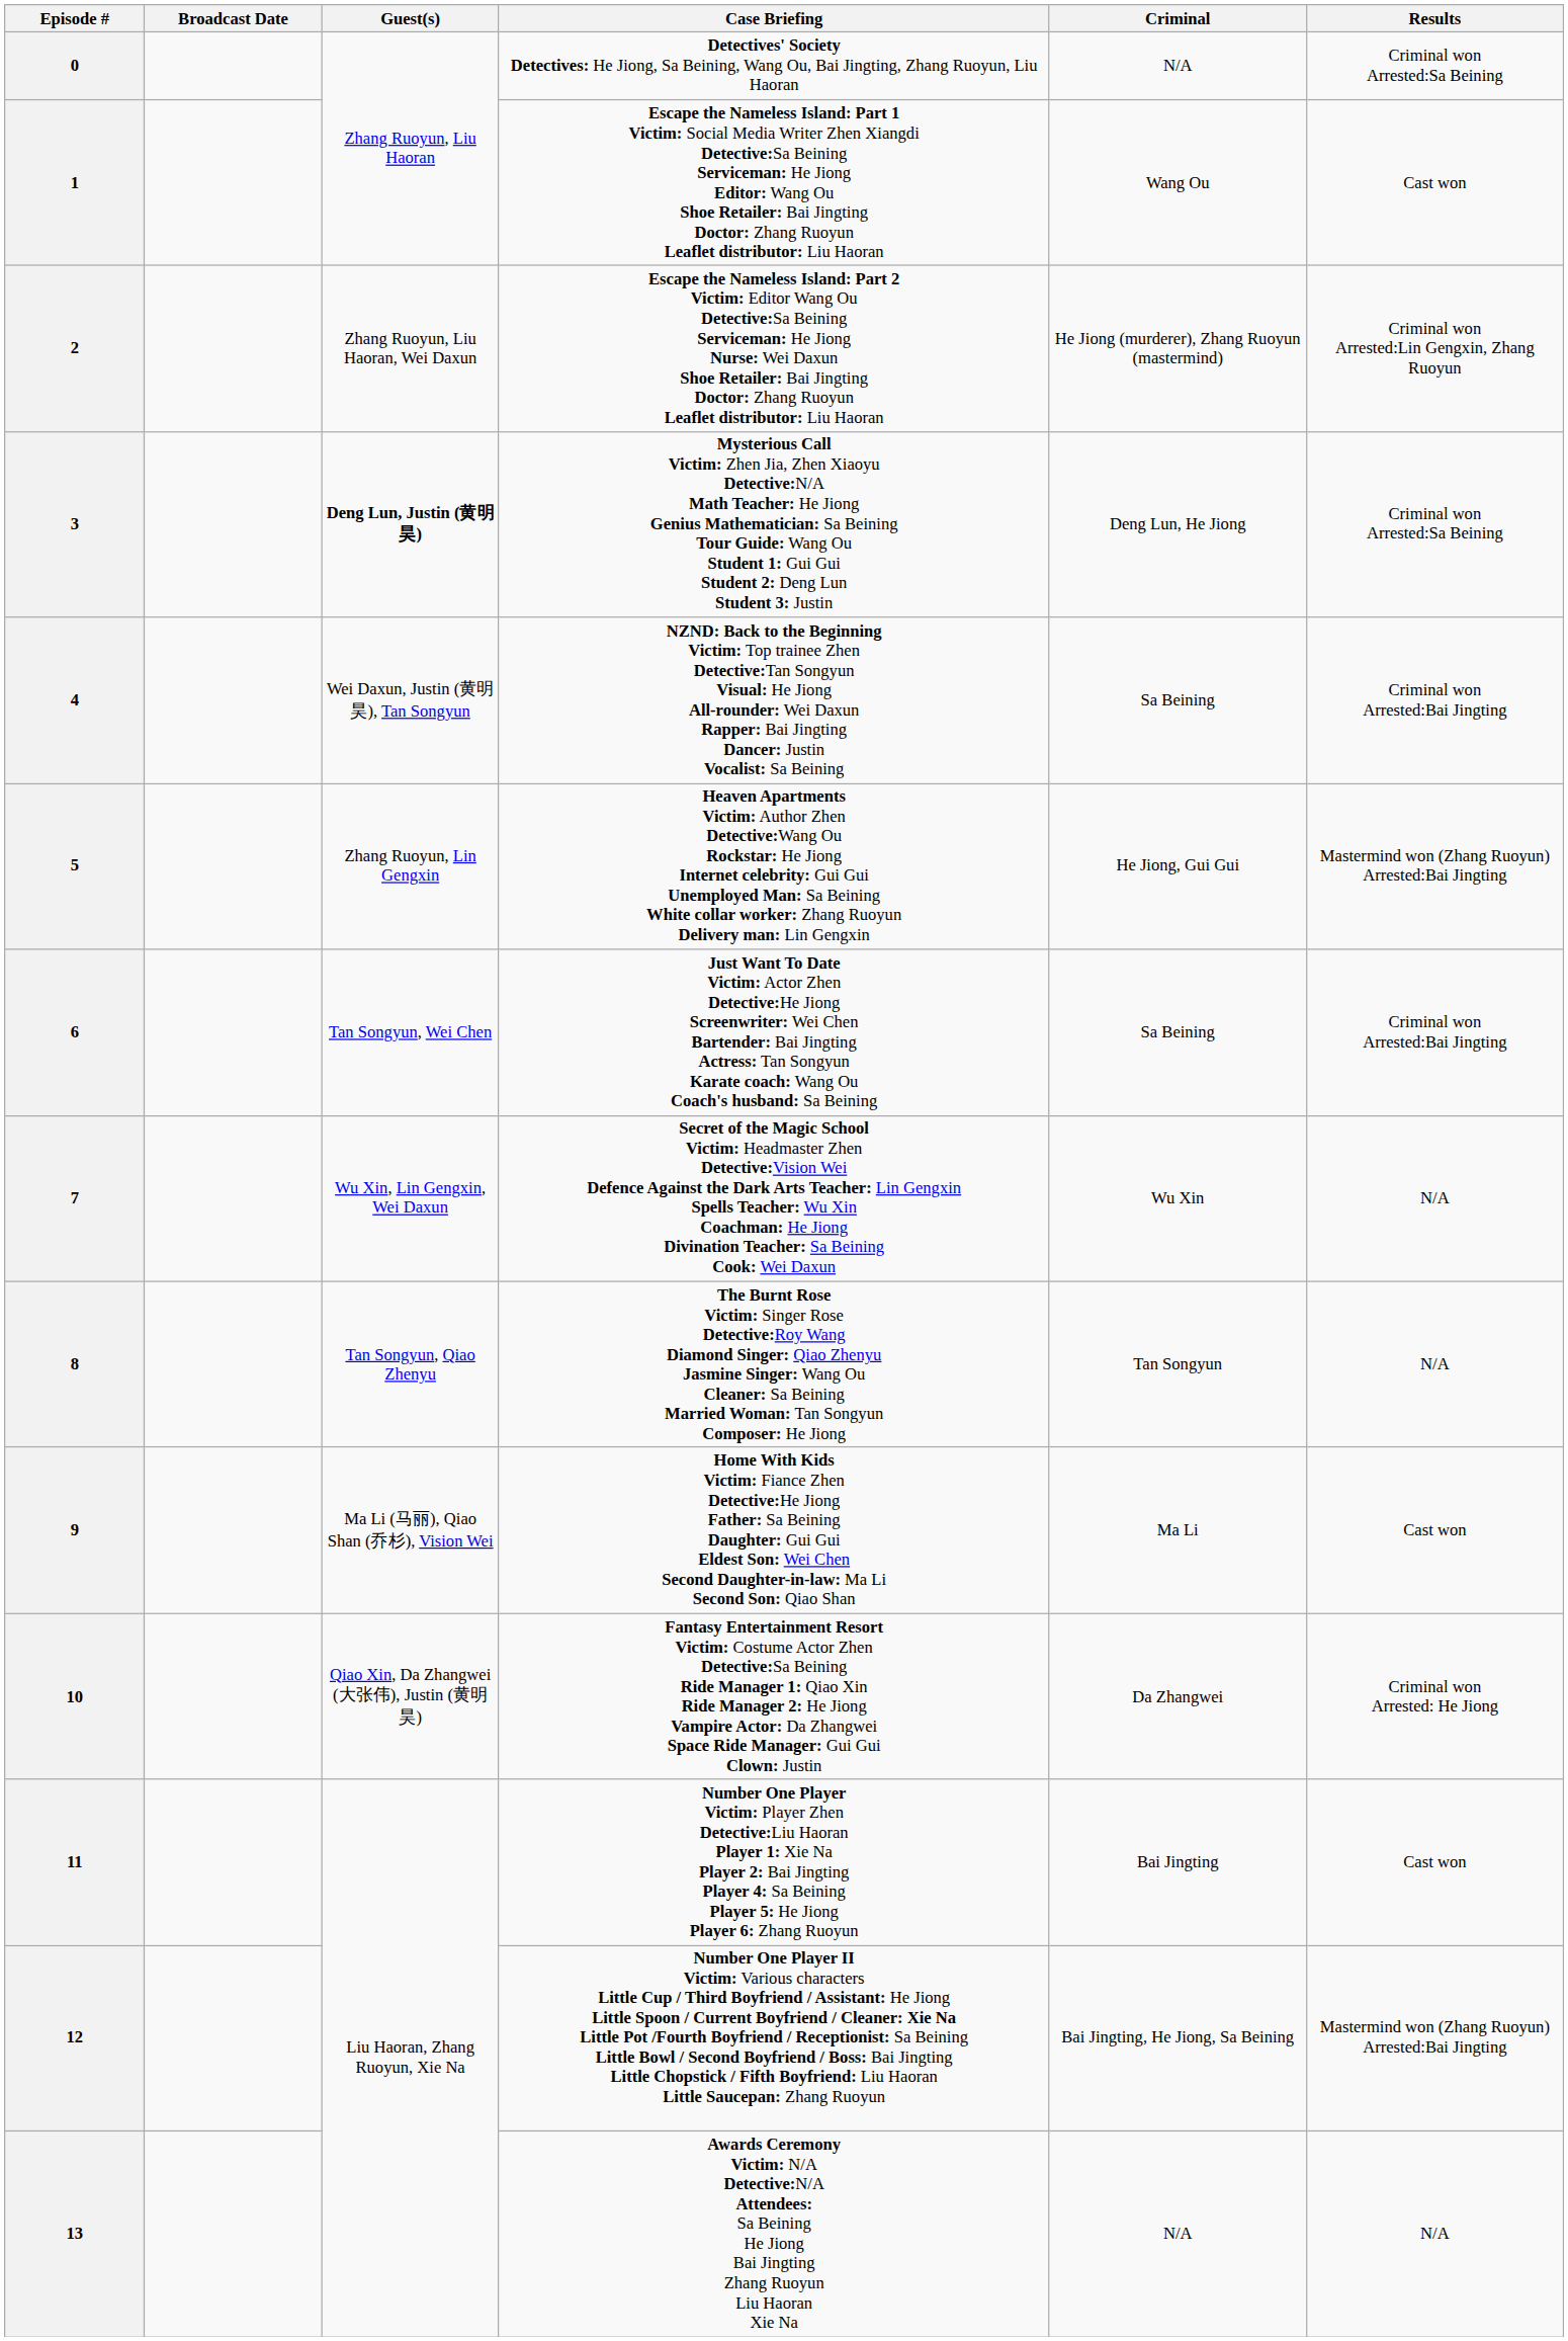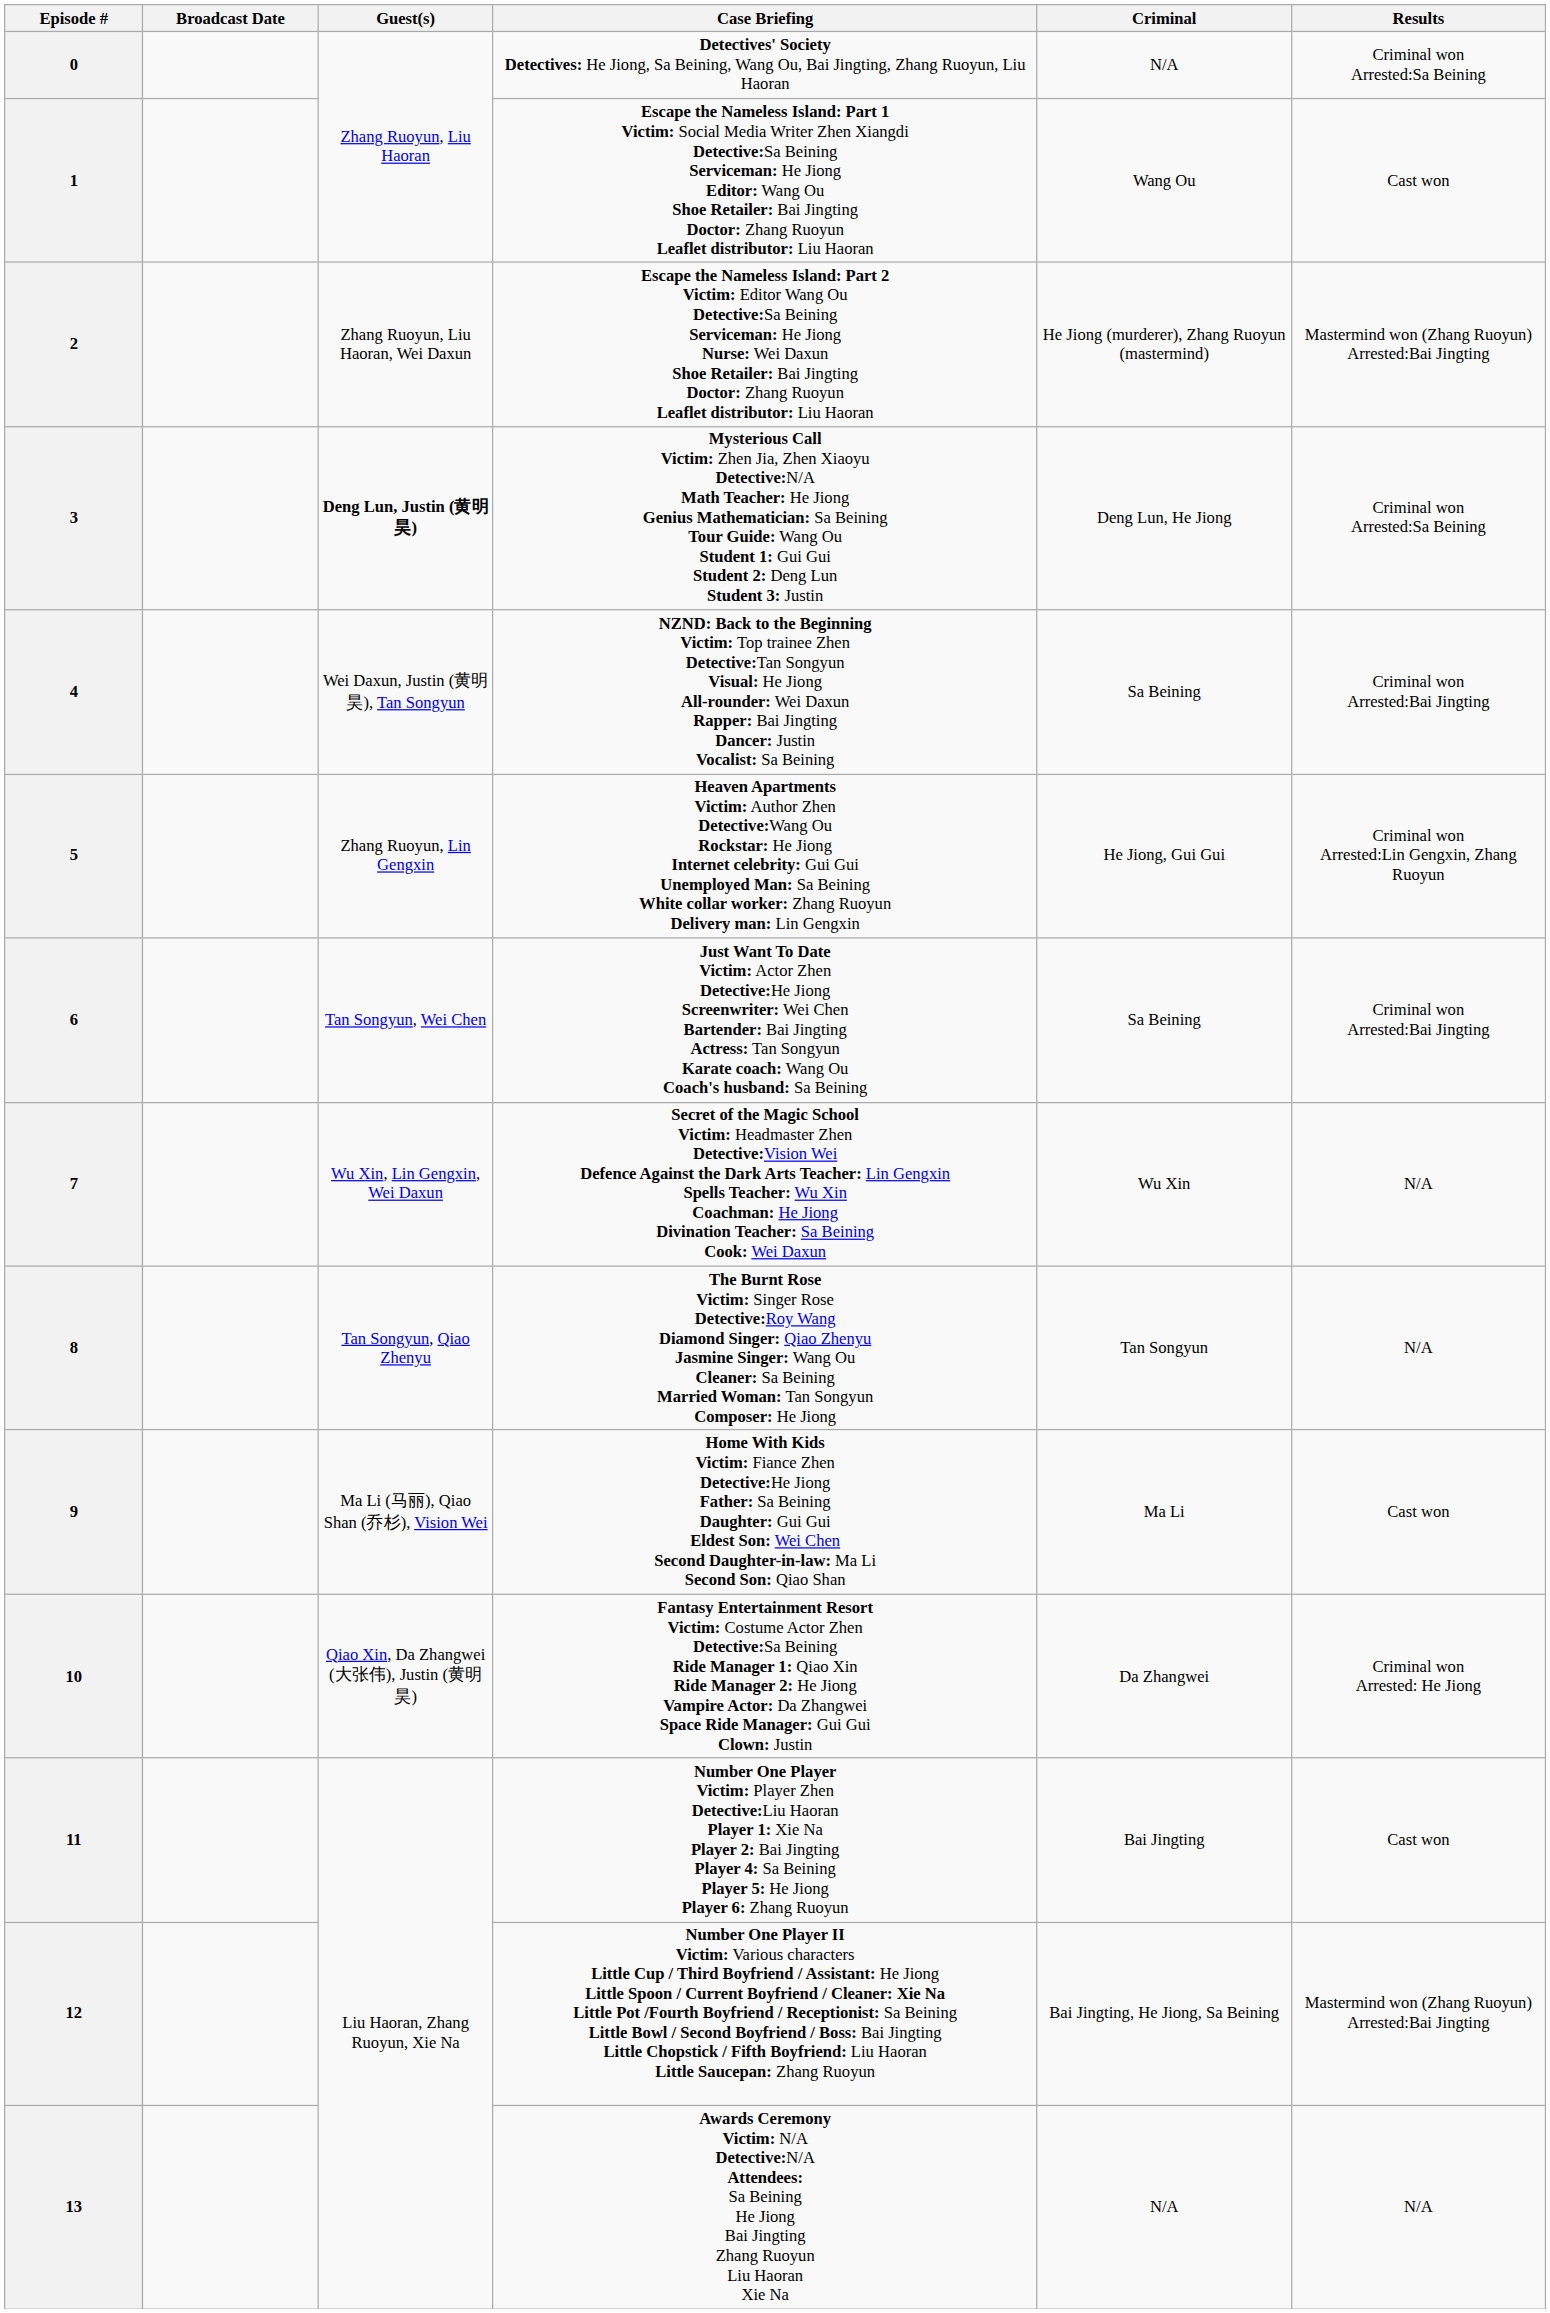2 | Results: Criminal won Arrested:Lin Gengxin, Zhang Ruoyun -> Mastermind won (Zhang Ruoyun) Arrested:Bai Jingting
5 | Results: Mastermind won (Zhang Ruoyun) Arrested:Bai Jingting -> Criminal won Arrested:Lin Gengxin, Zhang Ruoyun
